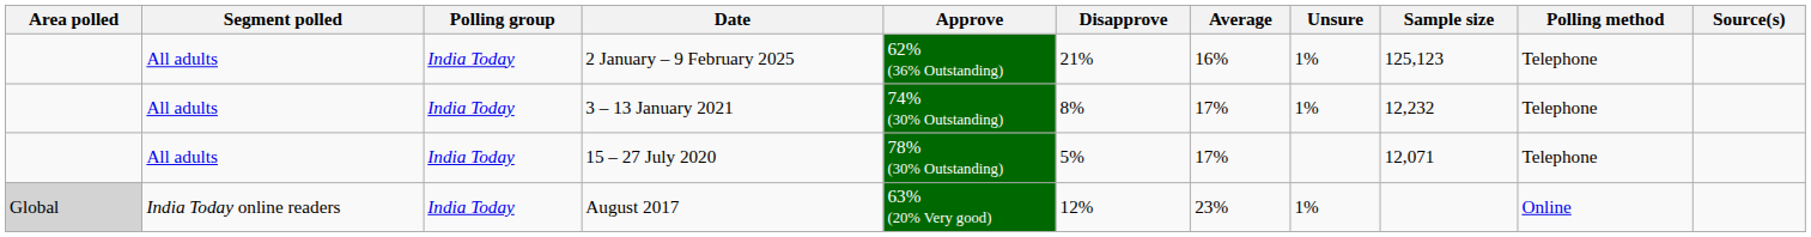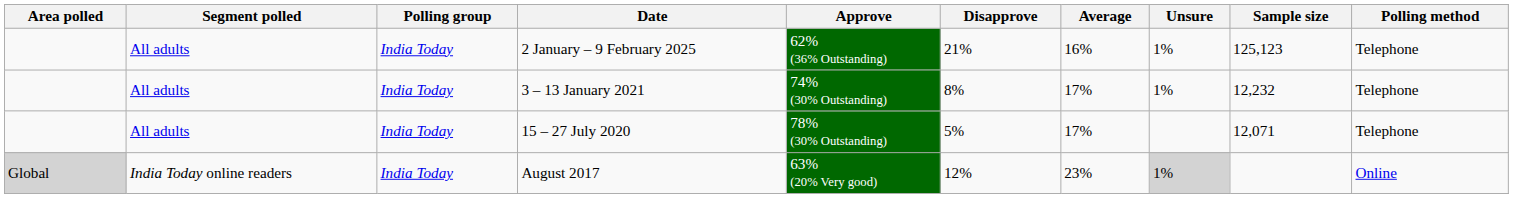- column: Source(s)
August 2017 | Unsure: no background -> lightgrey background
